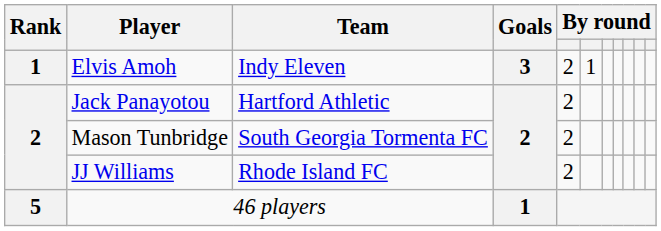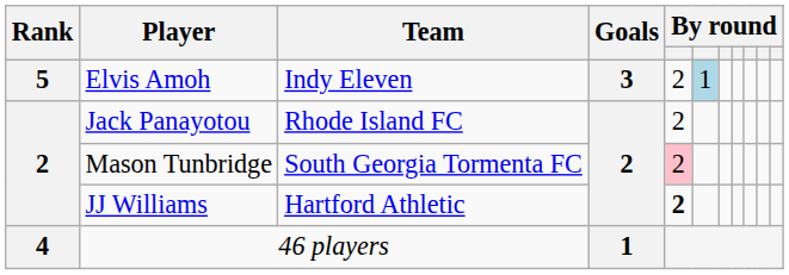Elvis Amoh | Rank: 1 -> 5
Elvis Amoh | column 6: no background -> lightblue background
Jack Panayotou | Team: Hartford Athletic -> Rhode Island FC
Mason Tunbridge | column 5: no background -> pink background
JJ Williams | Team: Rhode Island FC -> Hartford Athletic
JJ Williams | column 5: normal -> bold
46 players | Rank: 5 -> 4
